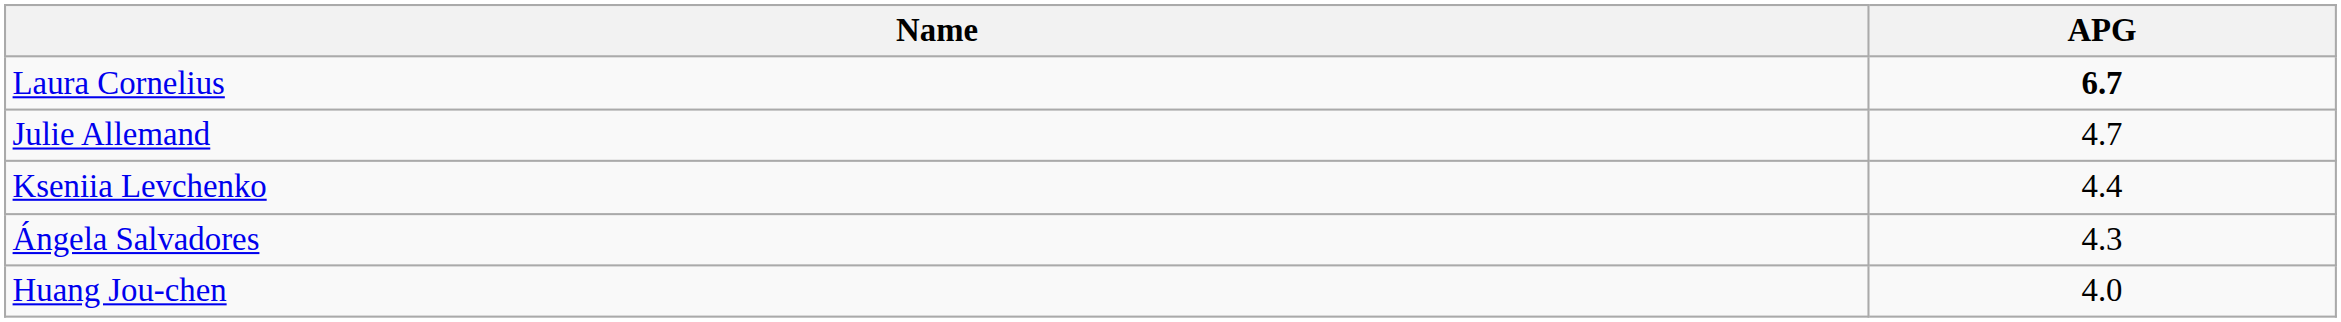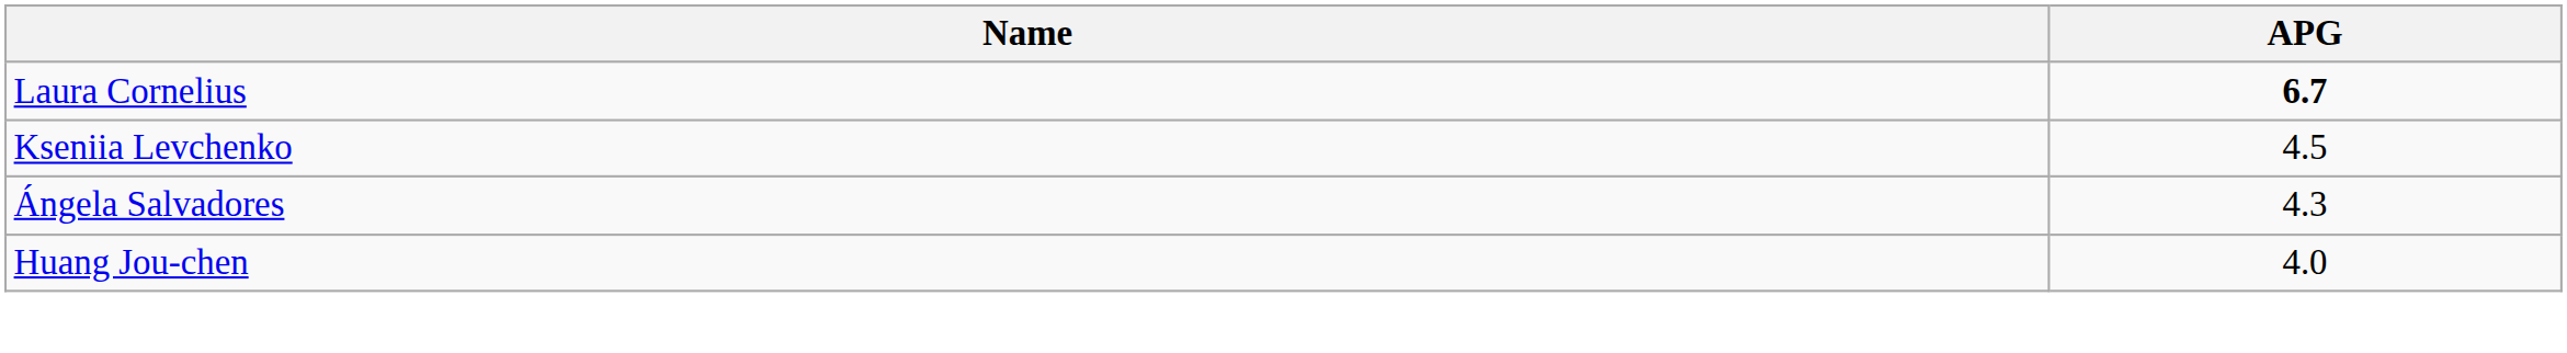- row: Julie Allemand | 4.7
Kseniia Levchenko | APG: 4.4 -> 4.5
